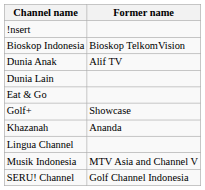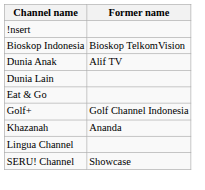Golf+ | Former name: Showcase -> Golf Channel Indonesia
- row: Musik Indonesia | MTV Asia and Channel V
SERU! Channel | Former name: Golf Channel Indonesia -> Showcase
